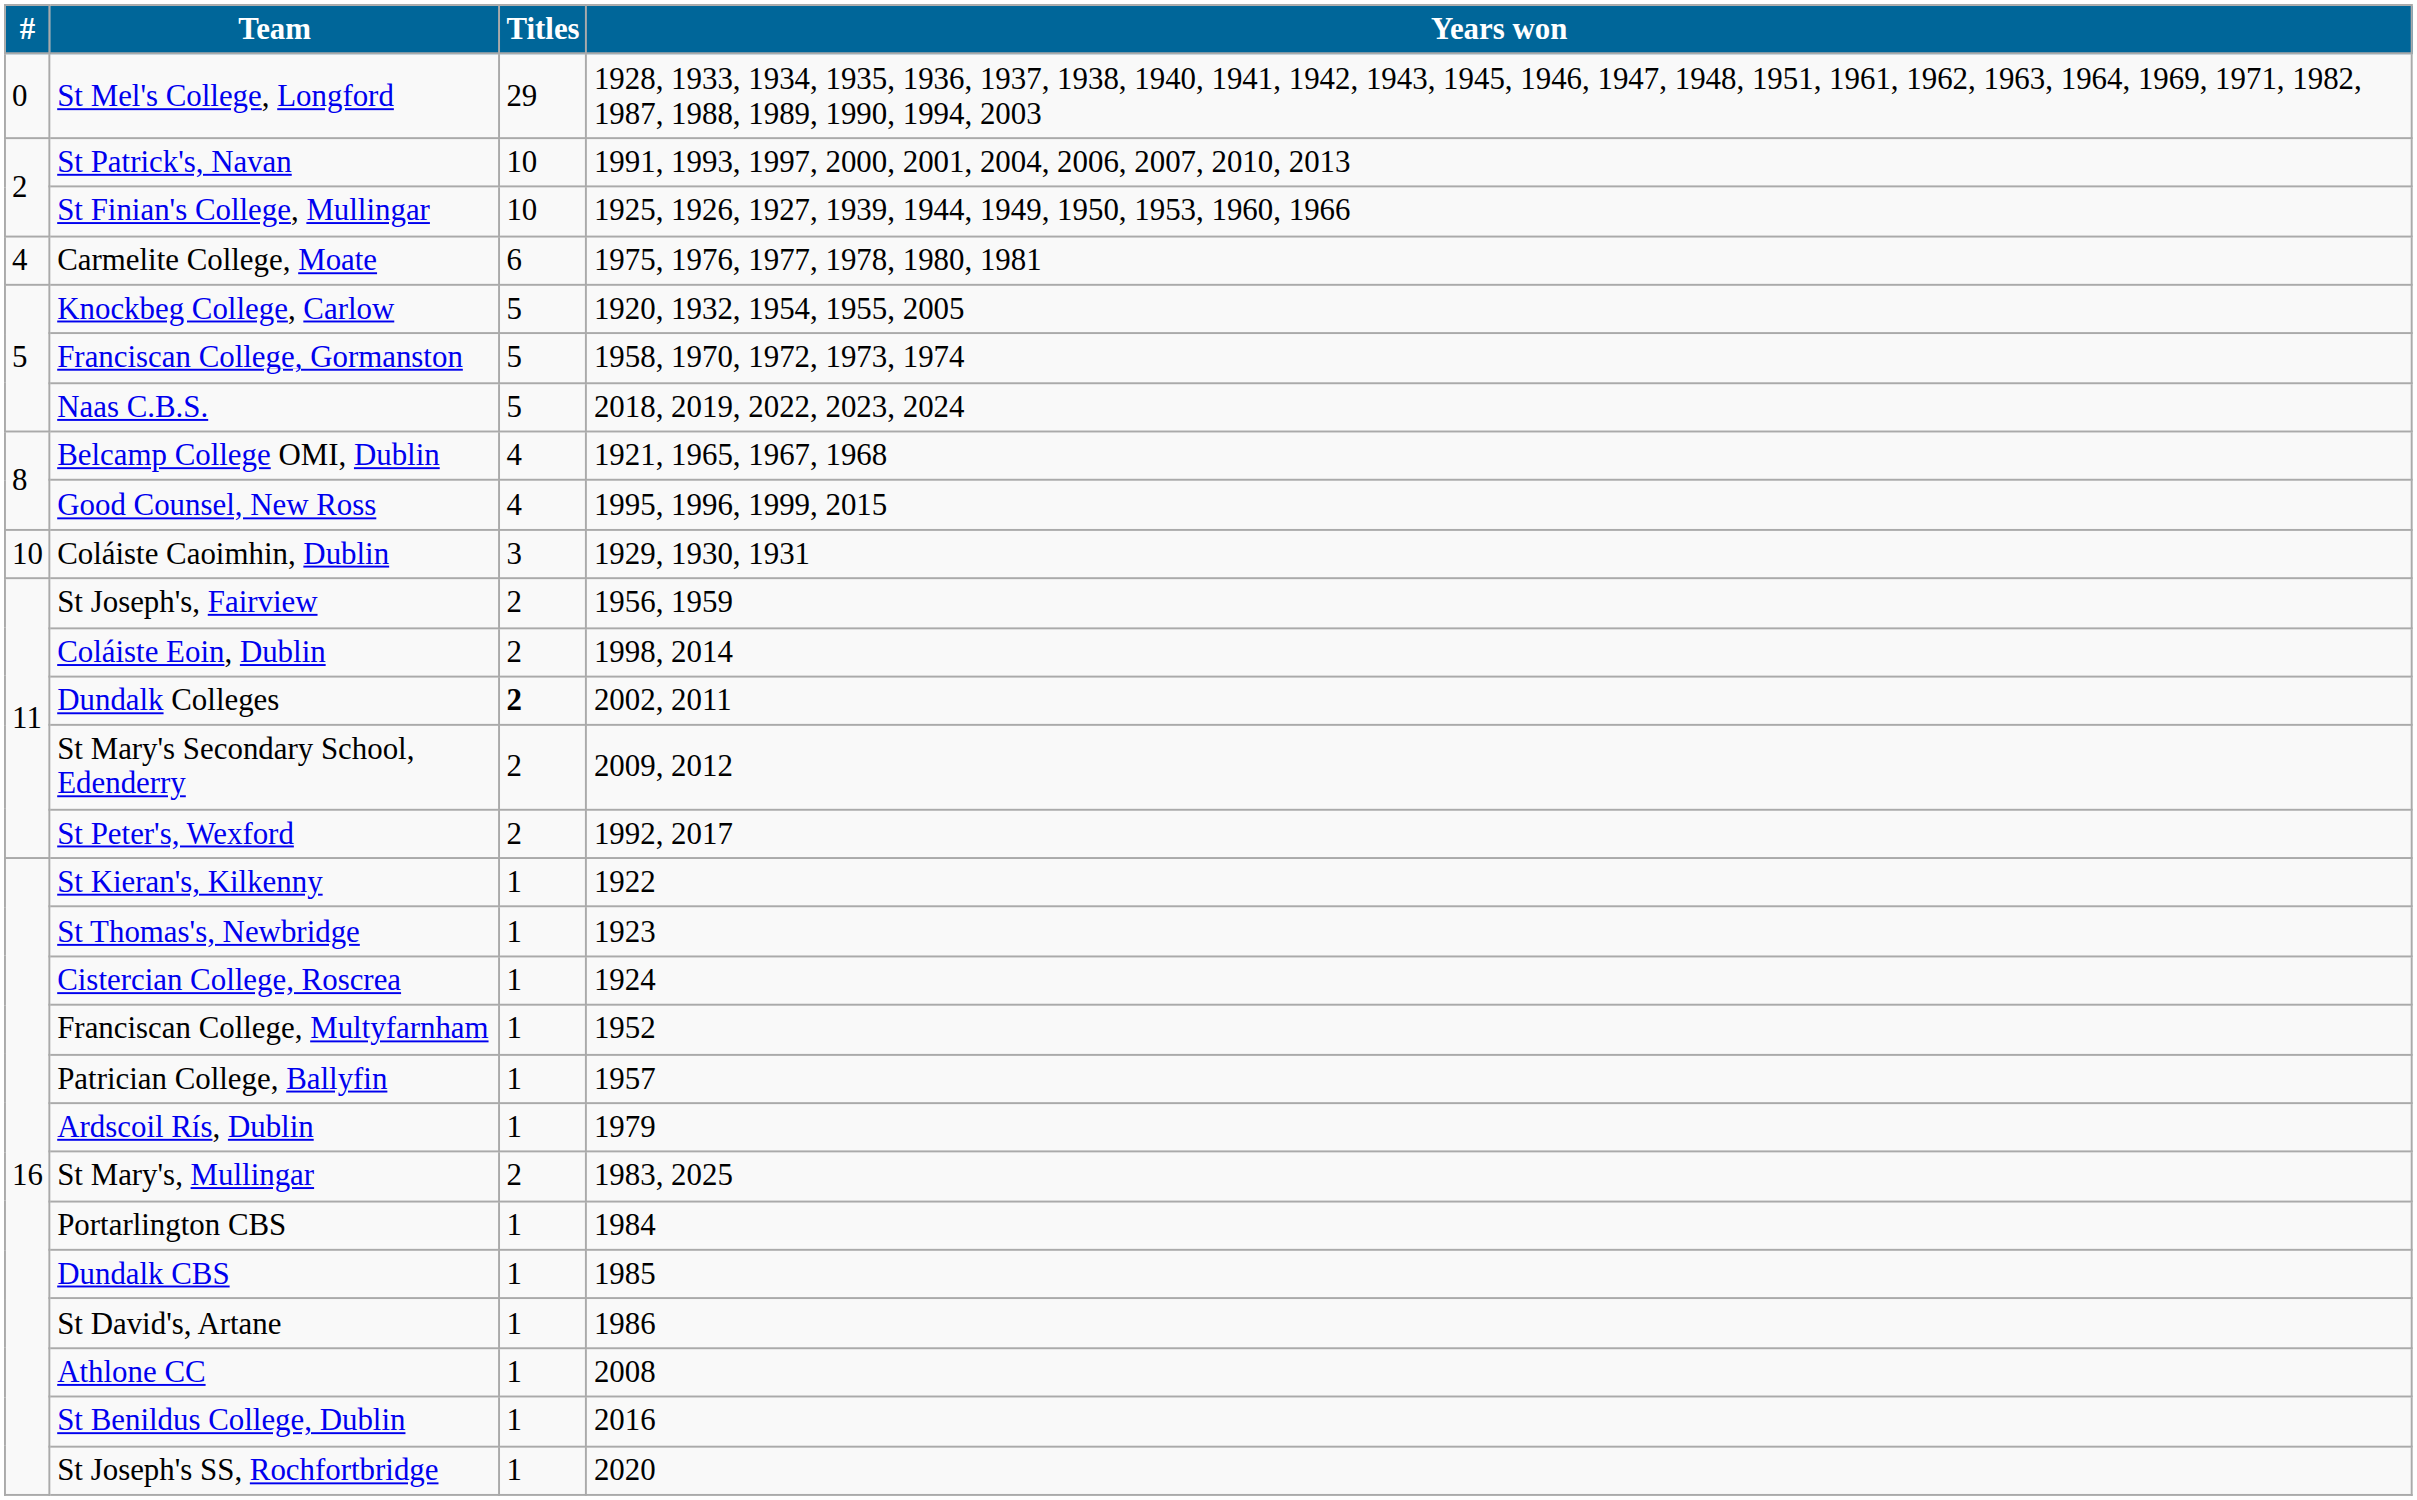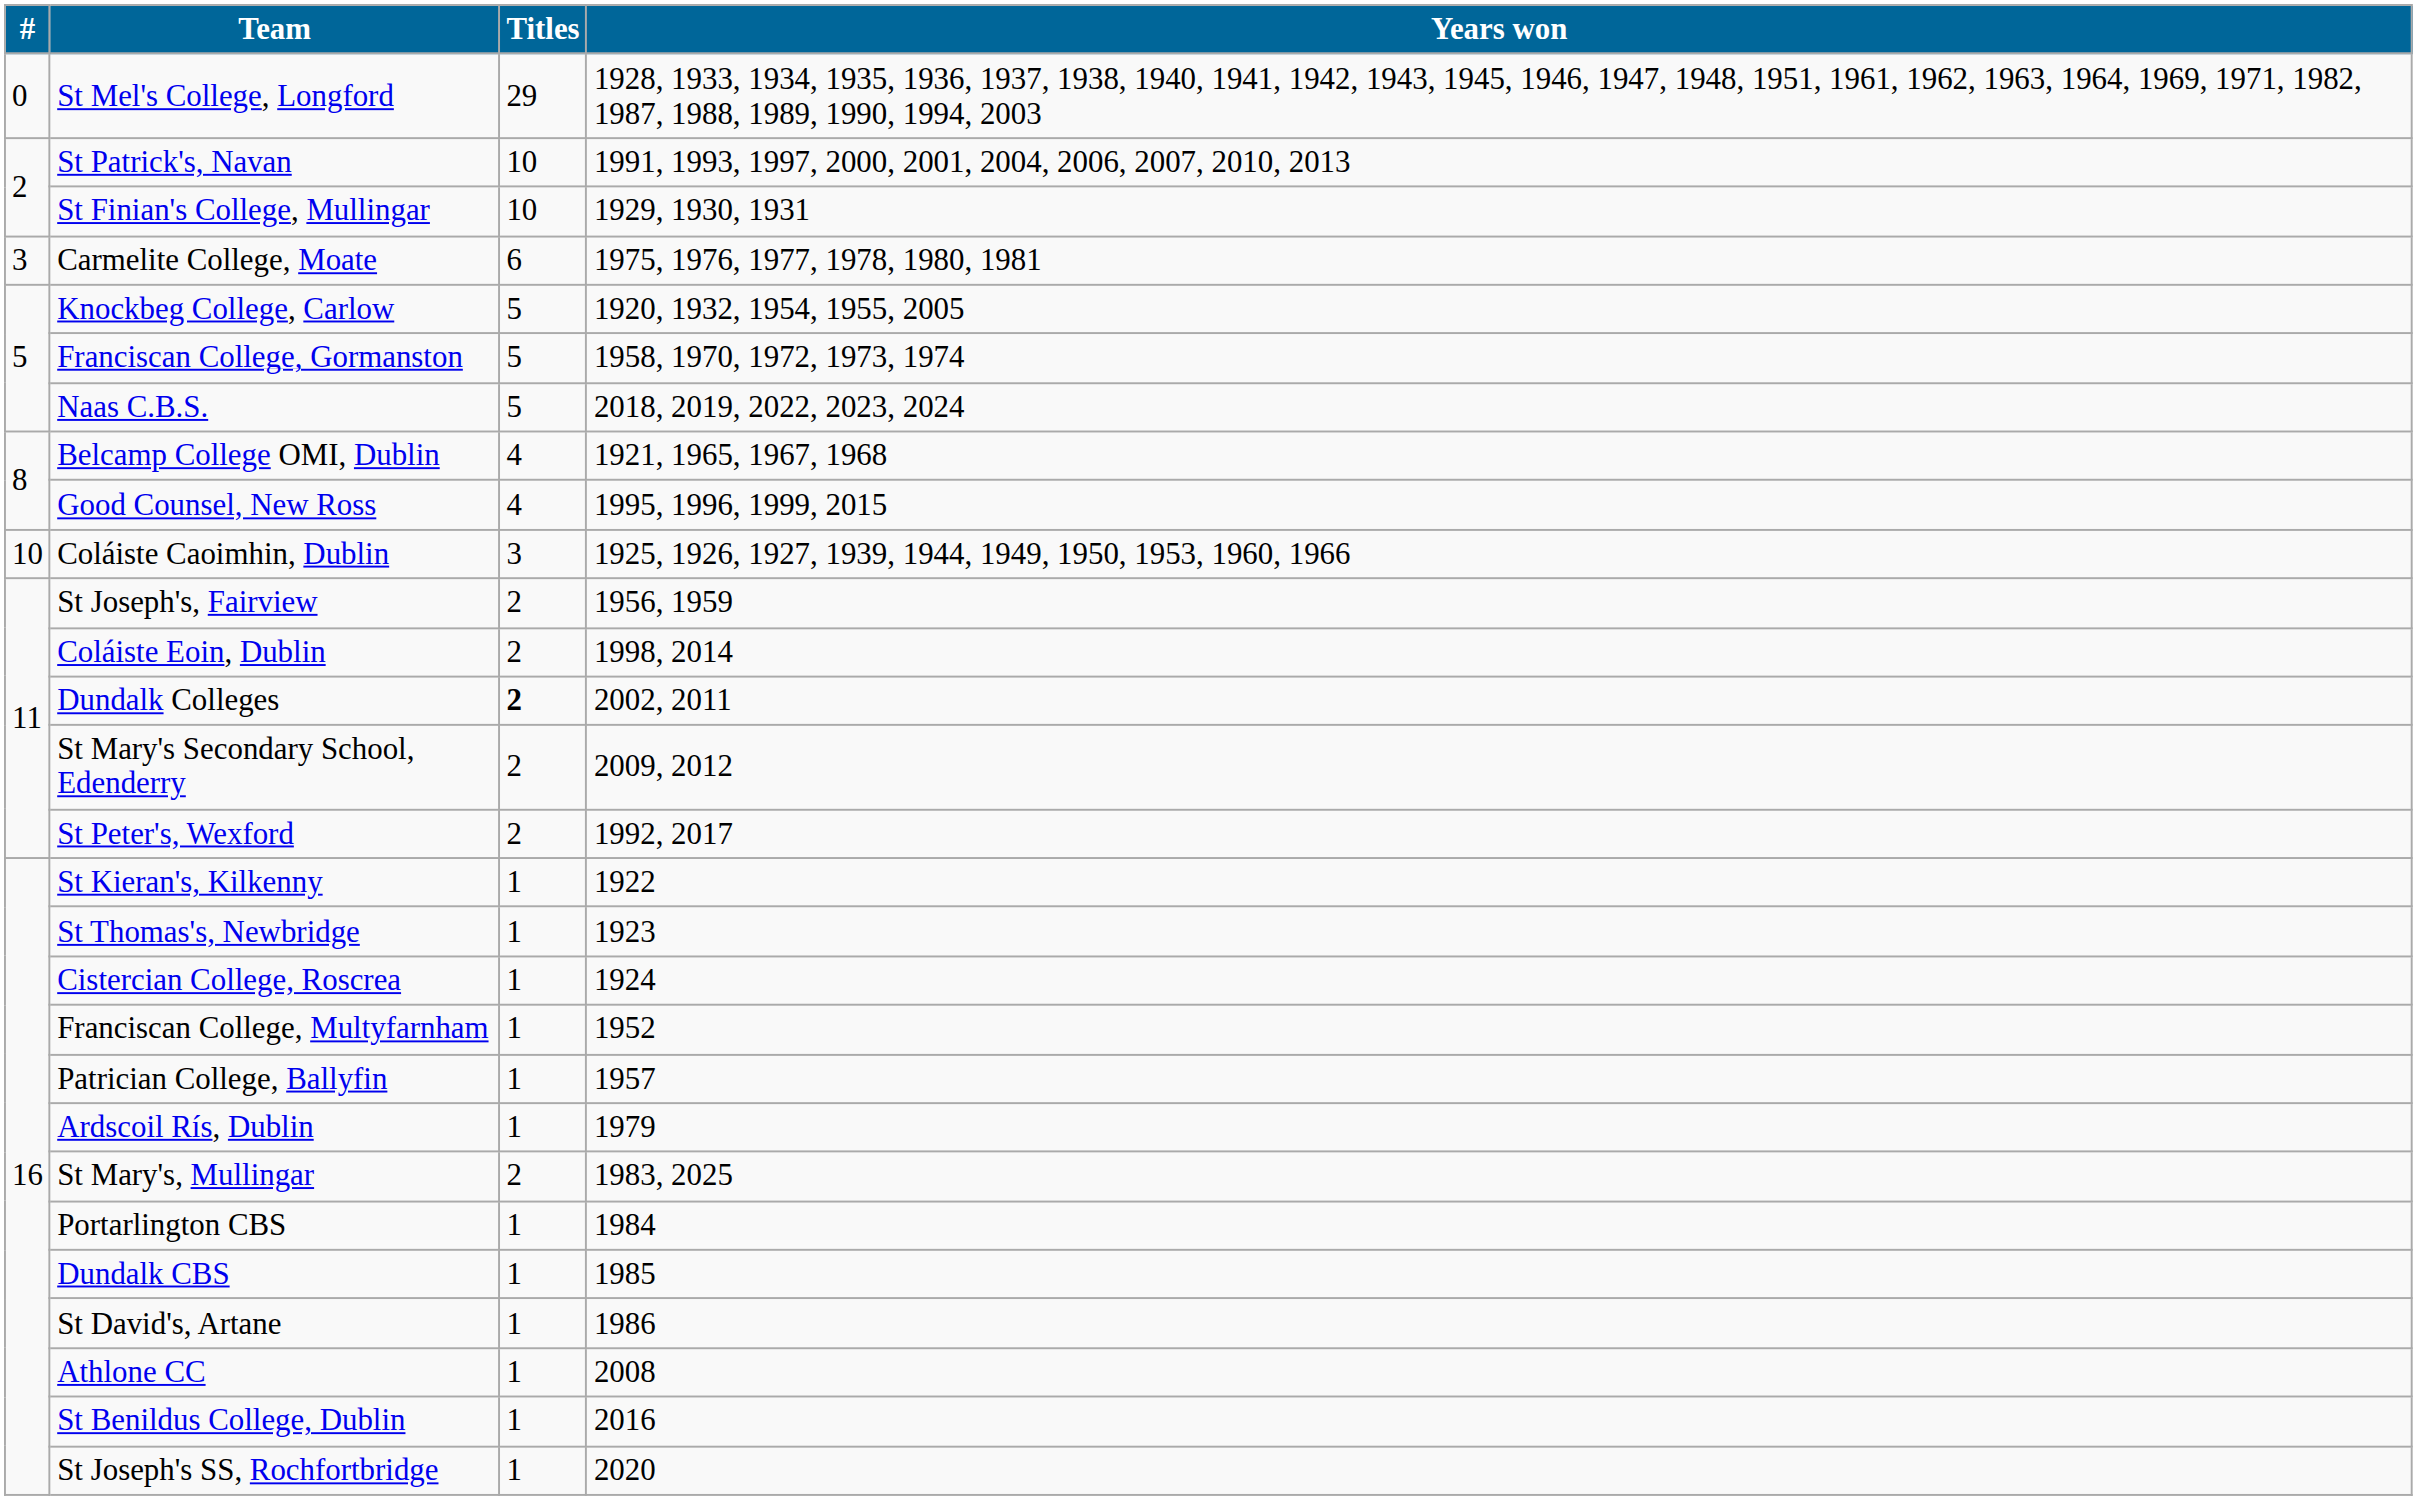St Finian's College, Mullingar | Years won: 1925, 1926, 1927, 1939, 1944, 1949, 1950, 1953, 1960, 1966 -> 1929, 1930, 1931
Carmelite College, Moate | #: 4 -> 3
Coláiste Caoimhin, Dublin | Years won: 1929, 1930, 1931 -> 1925, 1926, 1927, 1939, 1944, 1949, 1950, 1953, 1960, 1966
